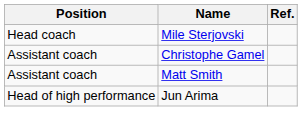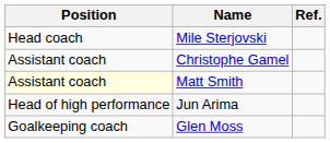Matt Smith | Position: no background -> lightyellow background
+ row: Goalkeeping coach | Glen Moss
